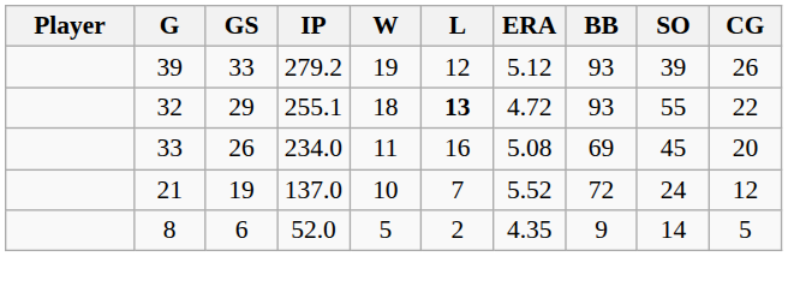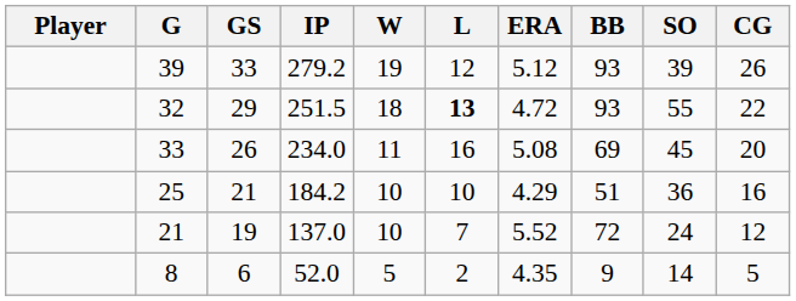32 | IP: 255.1 -> 251.5
+ row: 25 | 21 | 184.2 | 10 | 10 | 4.29 | 51 | 36 | 16
